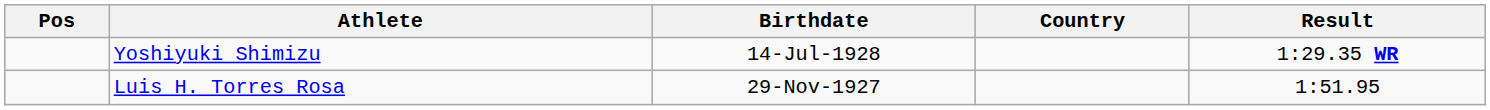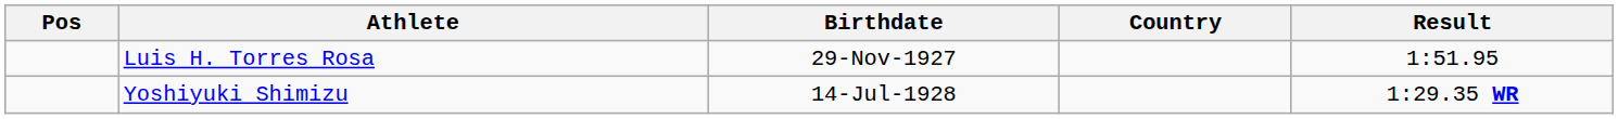rows swapped: Yoshiyuki Shimizu <-> Luis H. Torres Rosa
